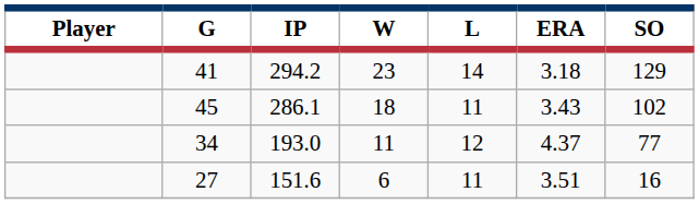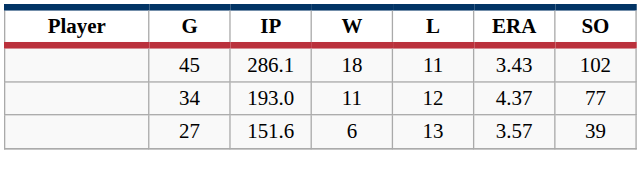- row: 41 | 294.2 | 23 | 14 | 3.18 | 129
27 | L: 11 -> 13
27 | ERA: 3.51 -> 3.57
27 | SO: 16 -> 39
